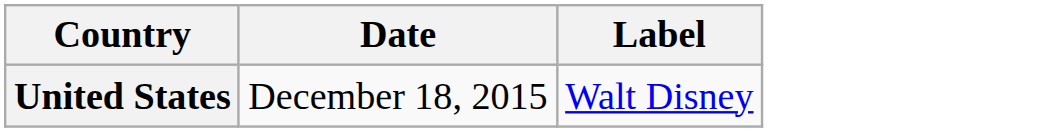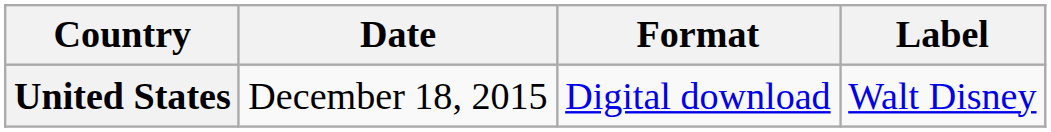+ column: Format | Digital download
